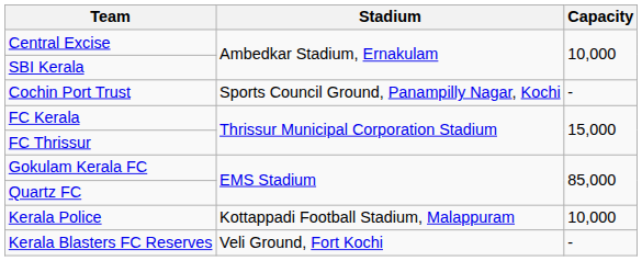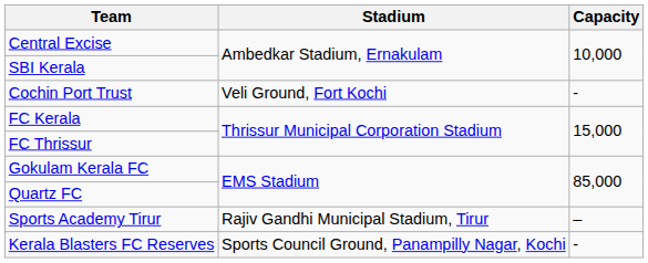Cochin Port Trust | Stadium: Sports Council Ground, Panampilly Nagar, Kochi -> Veli Ground, Fort Kochi
- row: Kerala Police | Kottappadi Football Stadium, Malappuram | 10,000
+ row: Sports Academy Tirur | Rajiv Gandhi Municipal Stadium, Tirur | –
Kerala Blasters FC Reserves | Stadium: Veli Ground, Fort Kochi -> Sports Council Ground, Panampilly Nagar, Kochi
